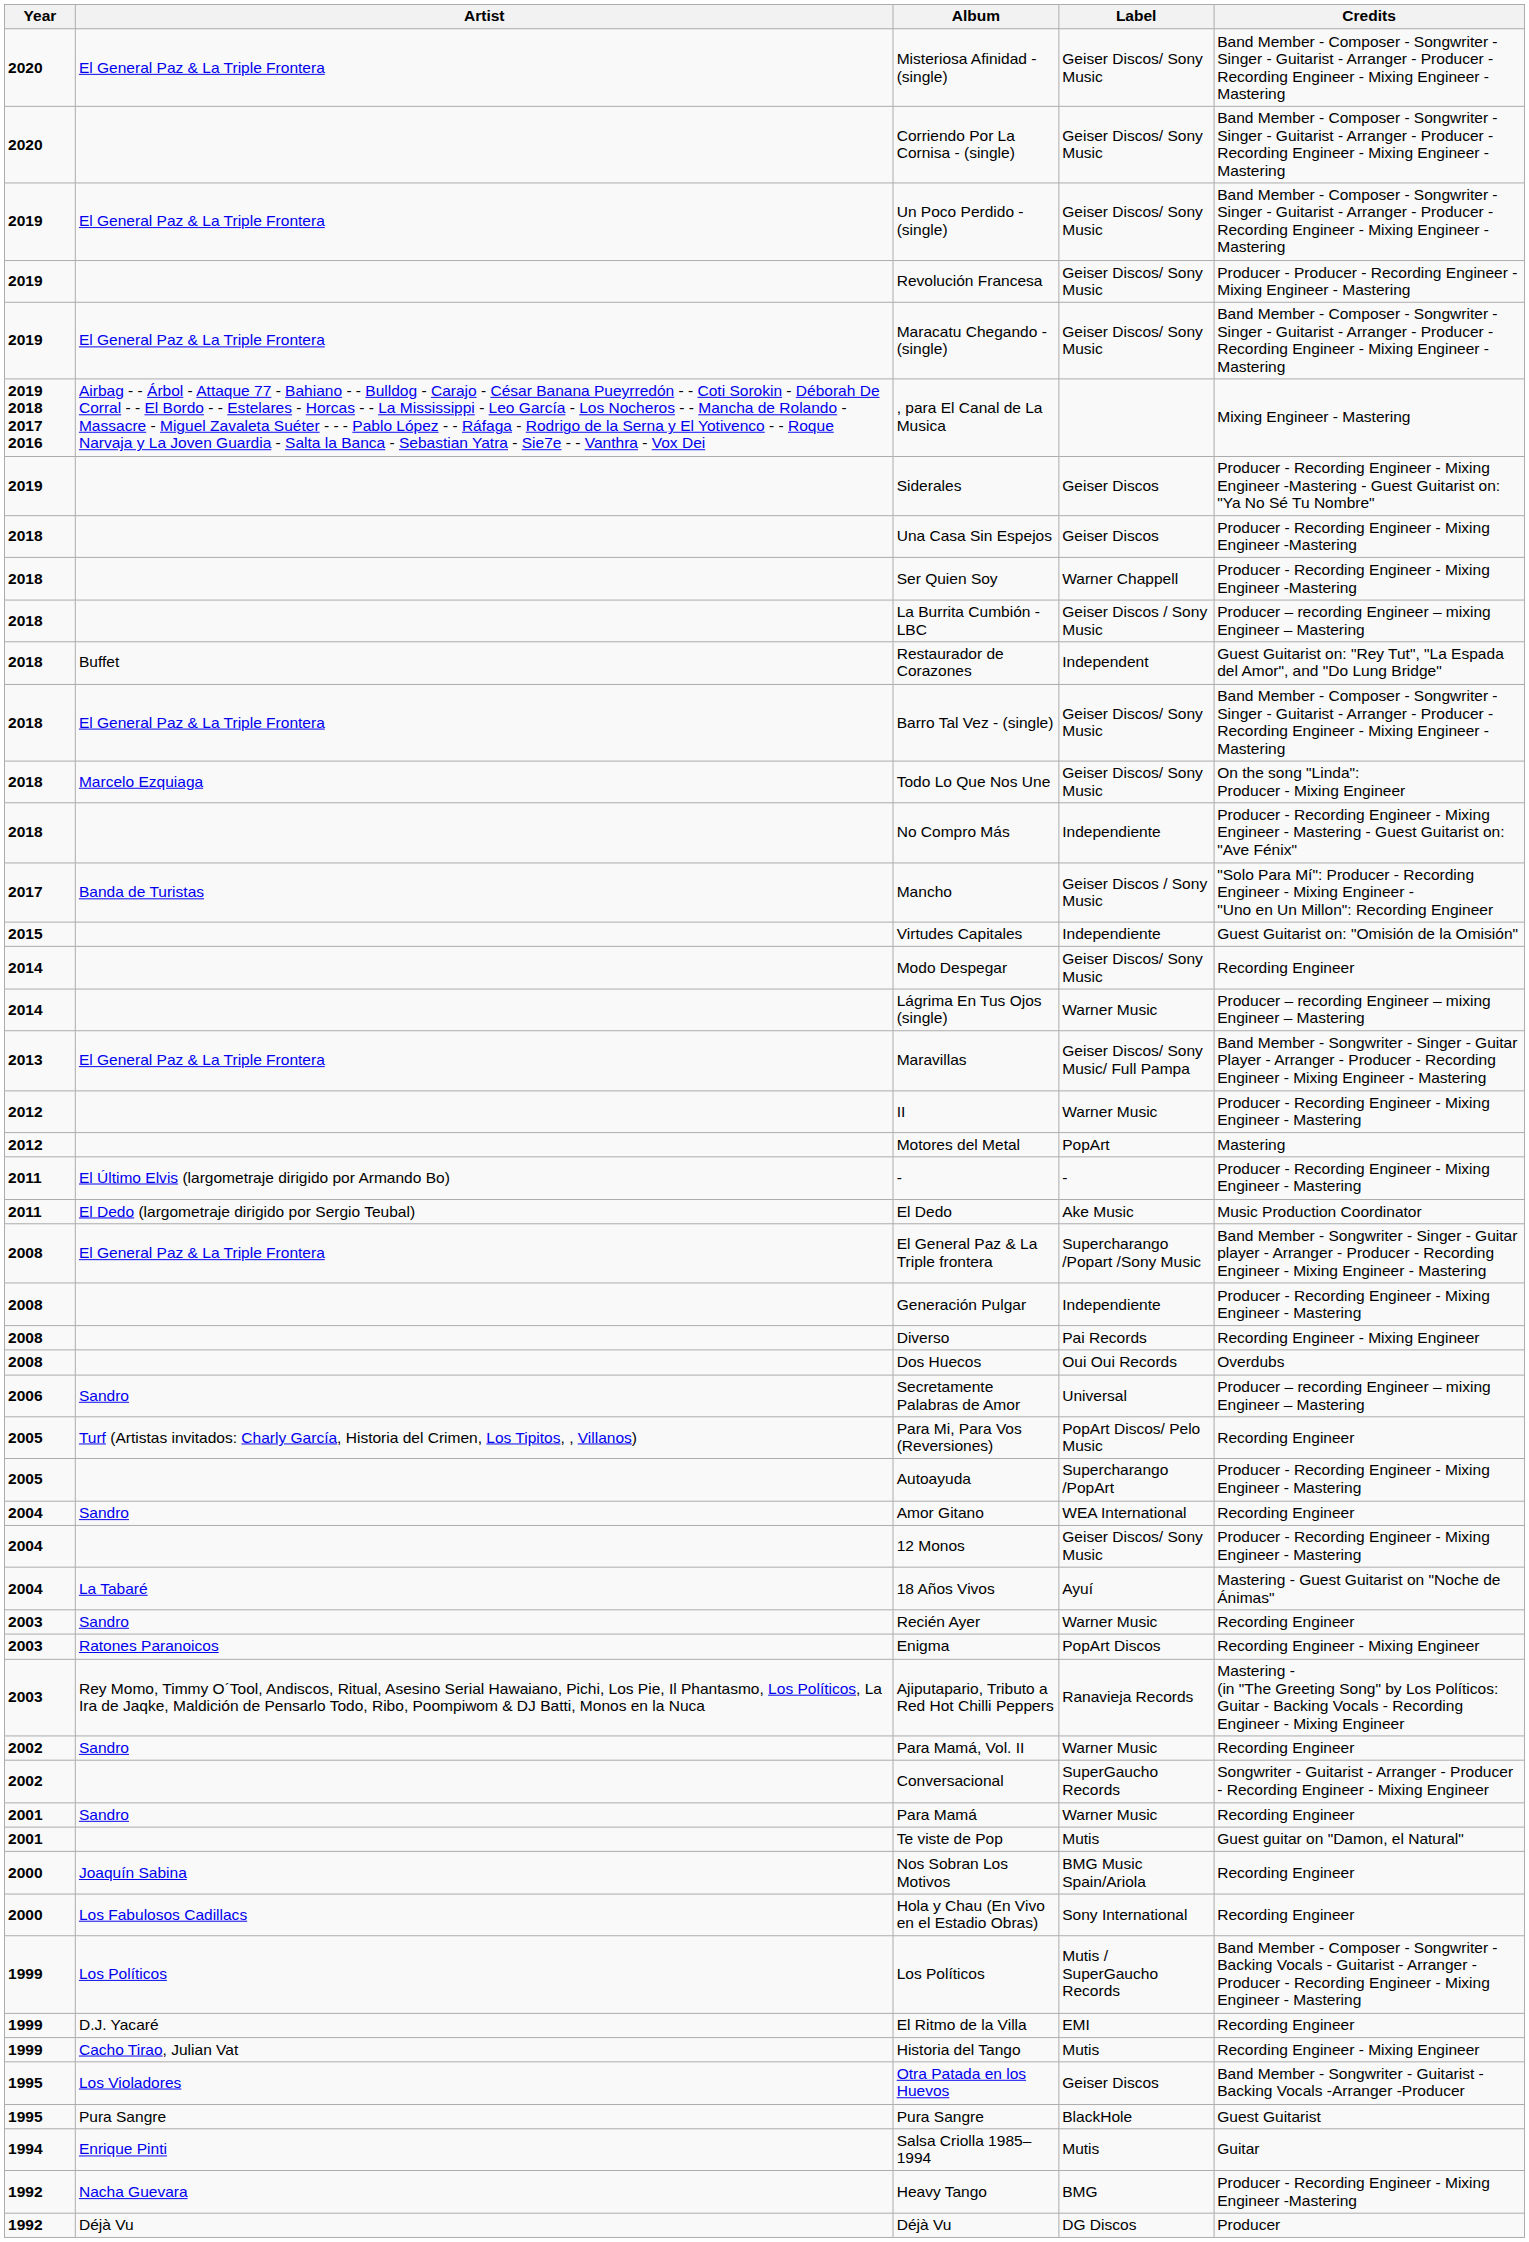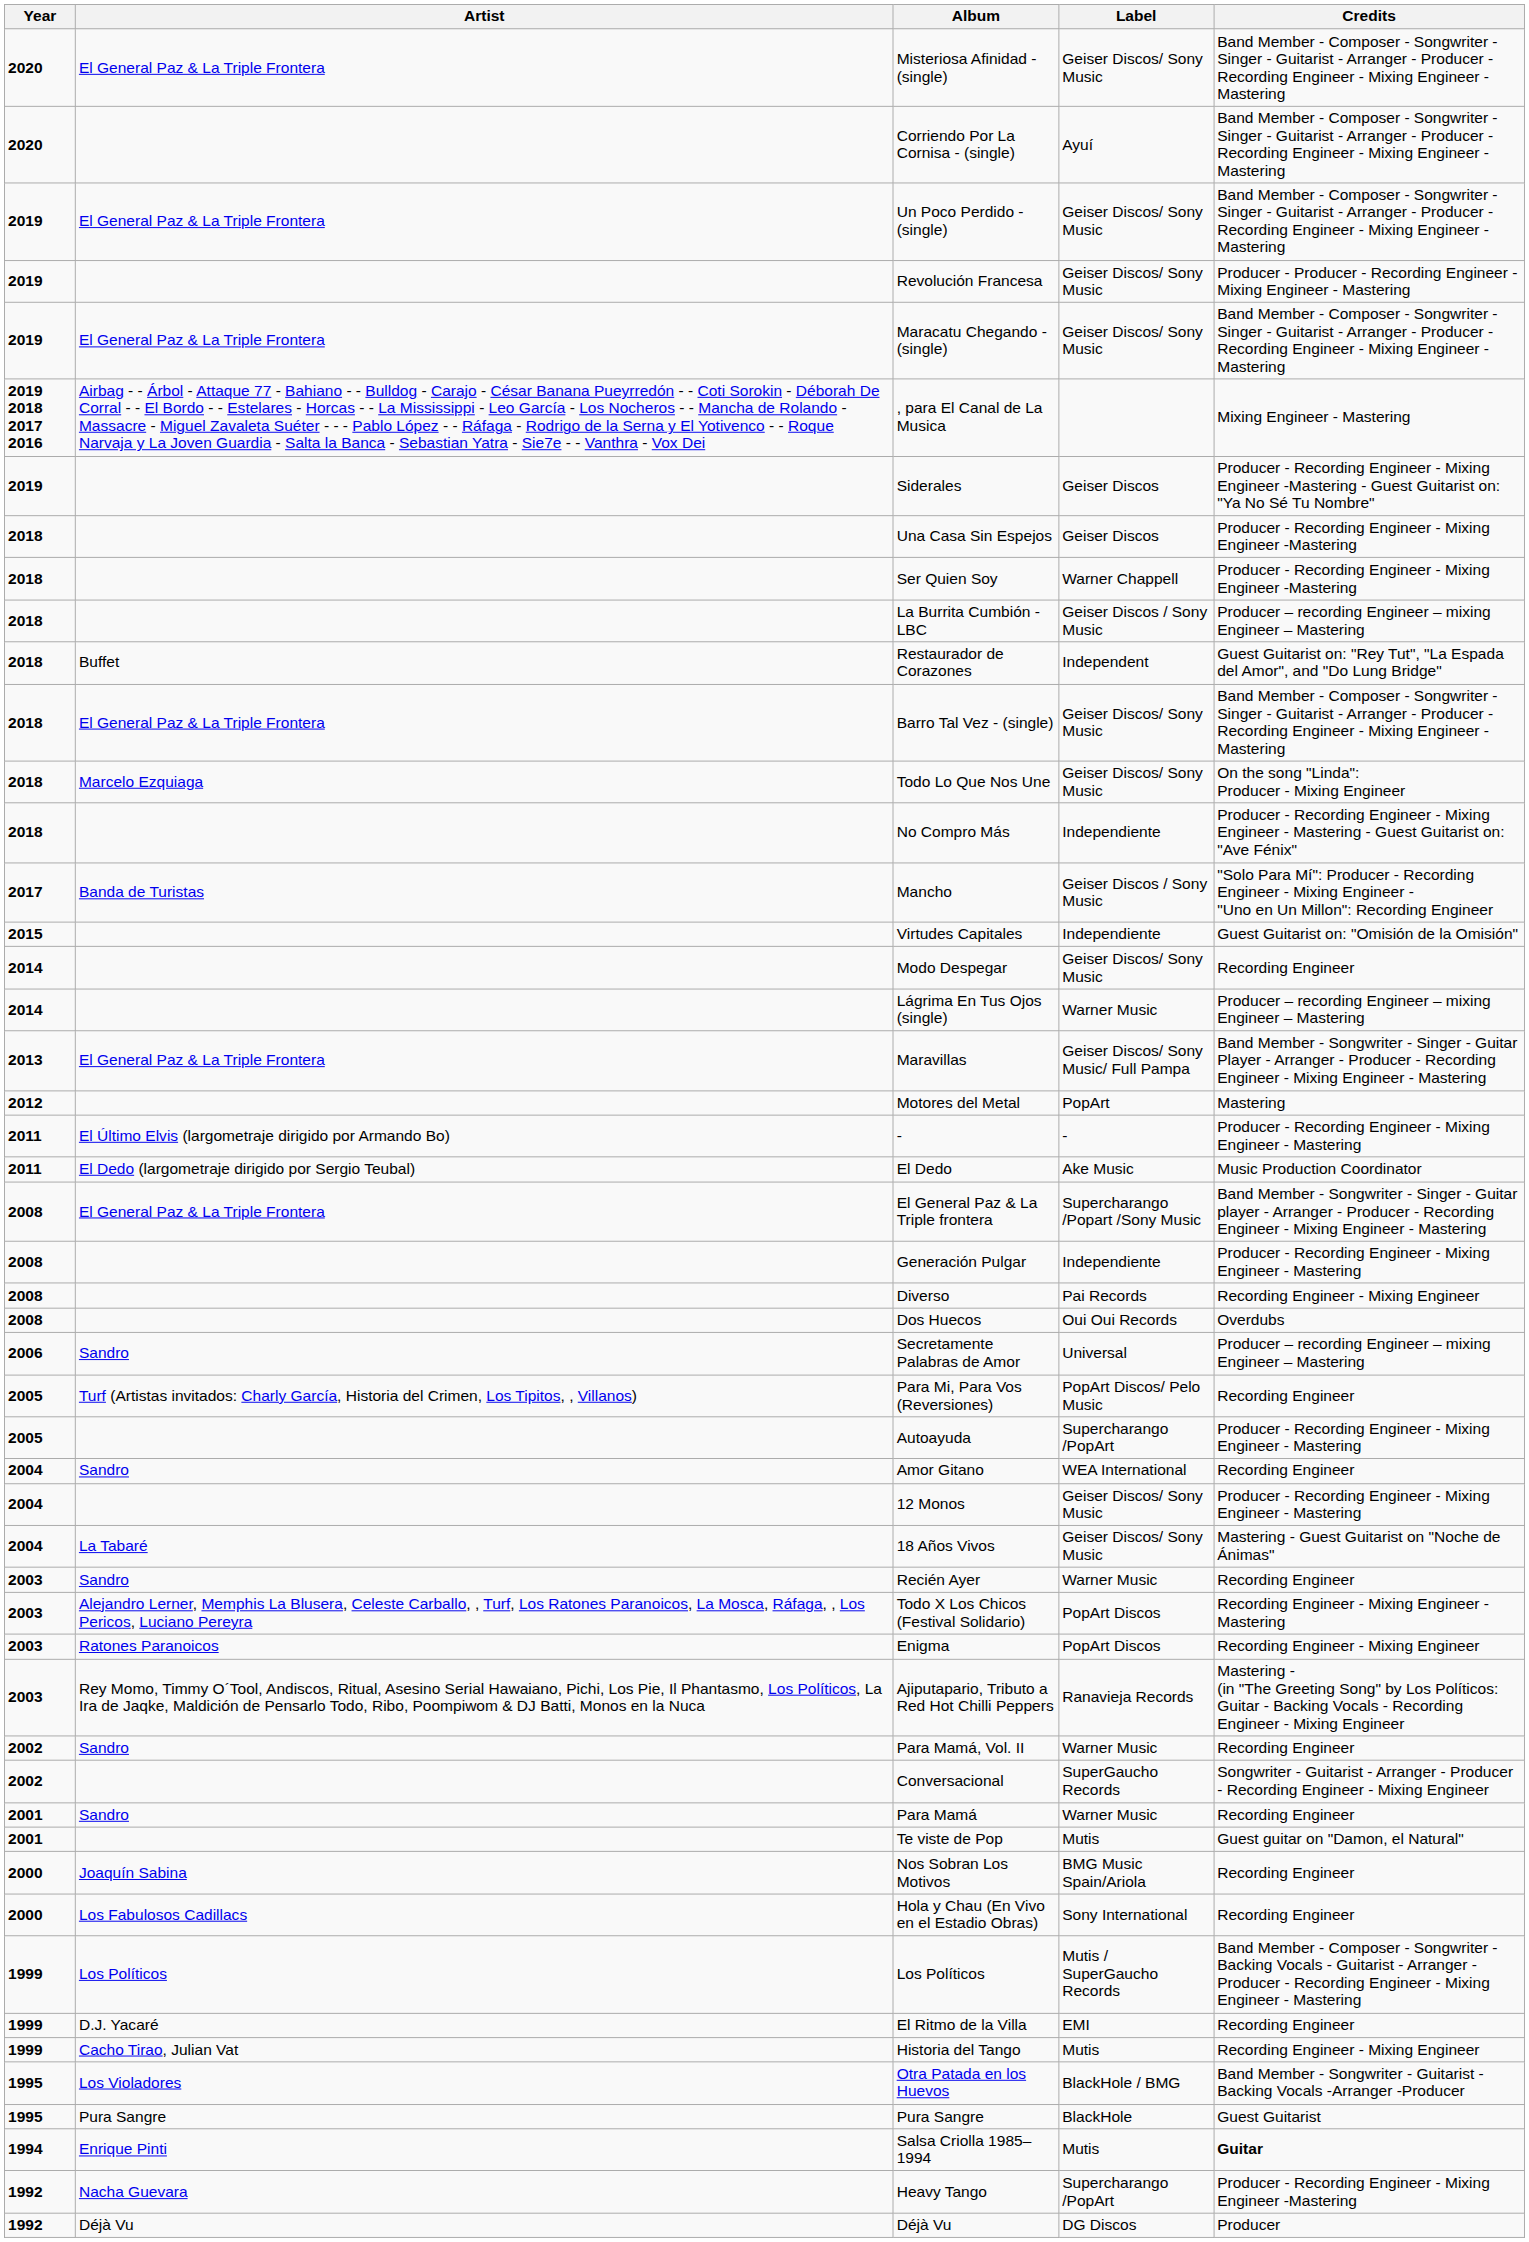Corriendo Por La Cornisa - (single) | Label: Geiser Discos/ Sony Music -> Ayuí
- row: 2012 | II | Warner Music | Producer - Recording Engineer - Mixing Engineer - Mastering
18 Años Vivos | Label: Ayuí -> Geiser Discos/ Sony Music
+ row: 2003 | Alejandro Lerner, Memphis La Blusera, Celeste Carballo, , Turf, Los Ratones Paranoicos, La Mosca, Ráfaga, , Los Pericos, Luciano Pereyra | Todo X Los Chicos (Festival Solidario) | PopArt Discos | Recording Engineer - Mixing Engineer - Mastering
Otra Patada en los Huevos | Label: Geiser Discos -> BlackHole / BMG
Salsa Criolla 1985–1994 | Credits: normal -> bold
Heavy Tango | Label: BMG -> Supercharango /PopArt
